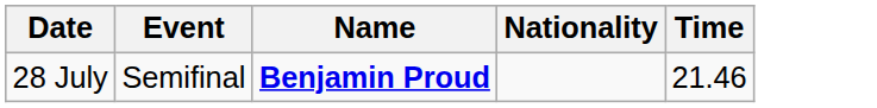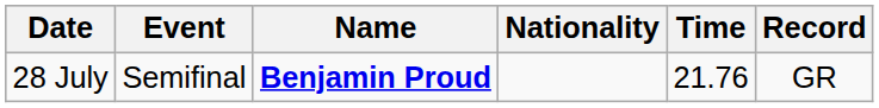+ column: Record | GR
28 July | Time: 21.46 -> 21.76
